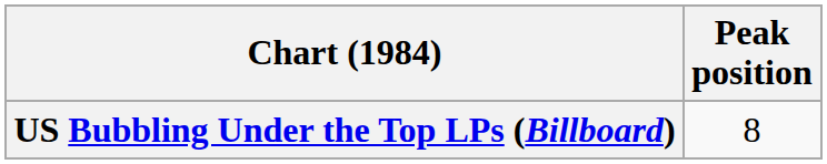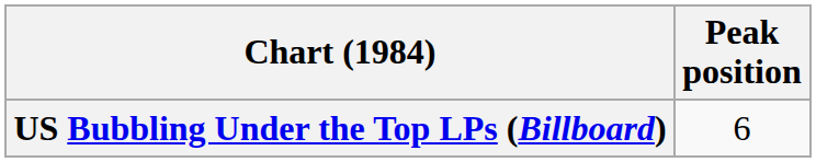US Bubbling Under the Top LPs (Billboard) | Peak position: 8 -> 6
